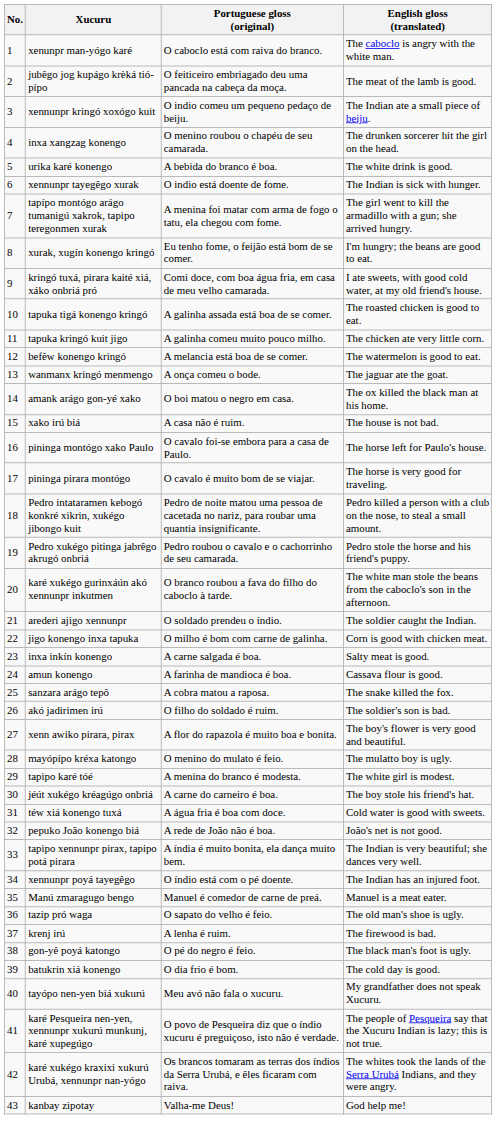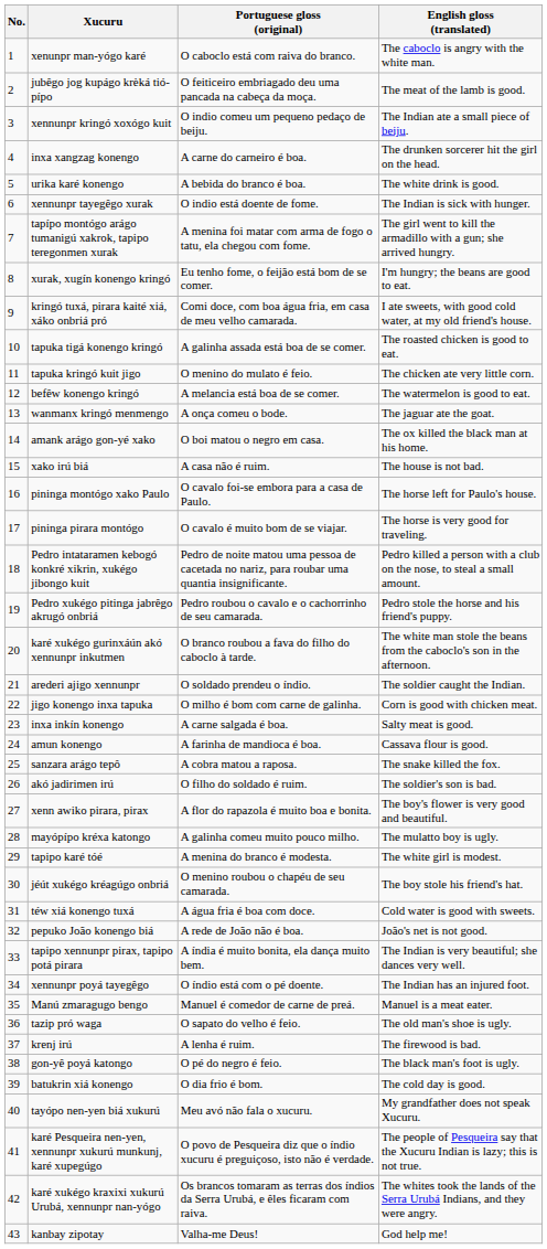inxa xangzag konengo | Portuguese gloss (original): O menino roubou o chapéu de seu camarada. -> A carne do carneiro é boa.
tapuka kringó kuit jigo | Portuguese gloss (original): A galinha comeu muito pouco milho. -> O menino do mulato é feio.
mayópípo kréxa katongo | Portuguese gloss (original): O menino do mulato é feio. -> A galinha comeu muito pouco milho.
jéút xukégo kréagúgo onbriá | Portuguese gloss (original): A carne do carneiro é boa. -> O menino roubou o chapéu de seu camarada.
